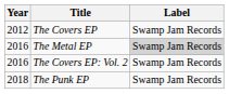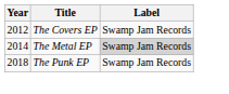The Metal EP | Year: 2016 -> 2014
- row: 2016 | The Covers EP: Vol. 2 | Swamp Jam Records
